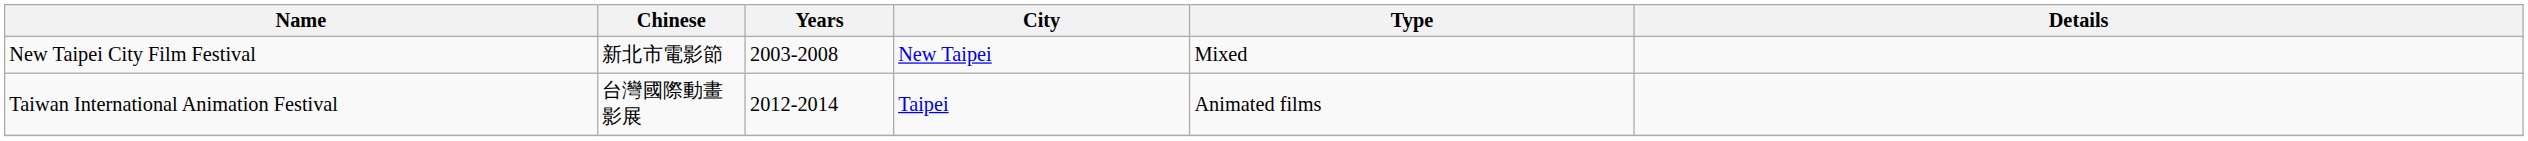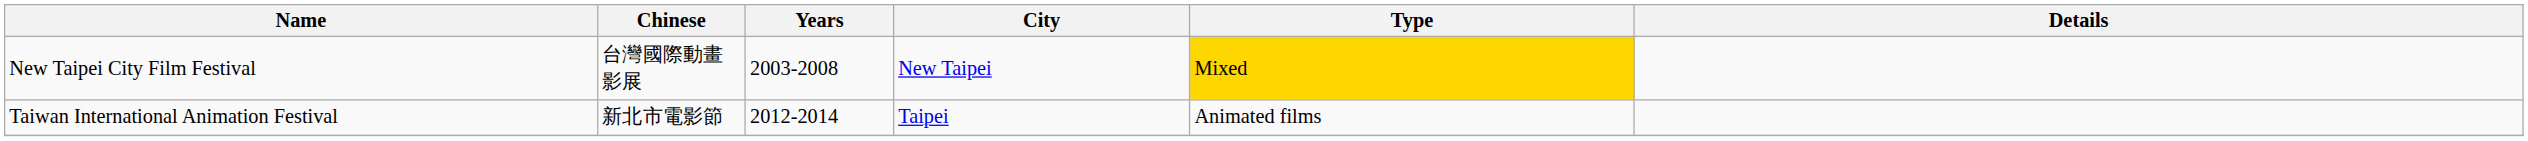New Taipei City Film Festival | Chinese: 新北市電影節 -> 台灣國際動畫影展
New Taipei City Film Festival | Type: no background -> gold background
Taiwan International Animation Festival | Chinese: 台灣國際動畫影展 -> 新北市電影節
